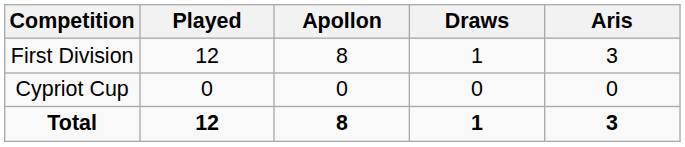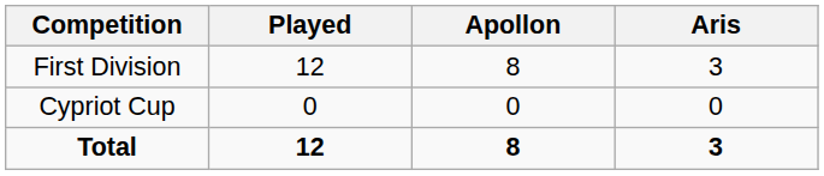- column: Draws | 1 | 0 | 1
